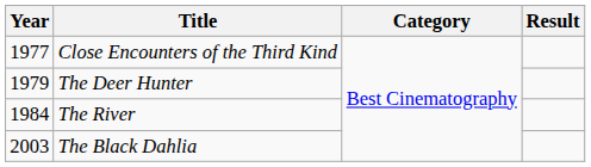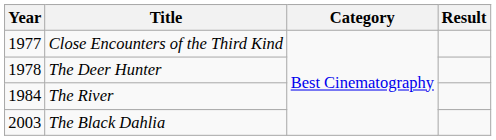The Deer Hunter | Year: 1979 -> 1978
